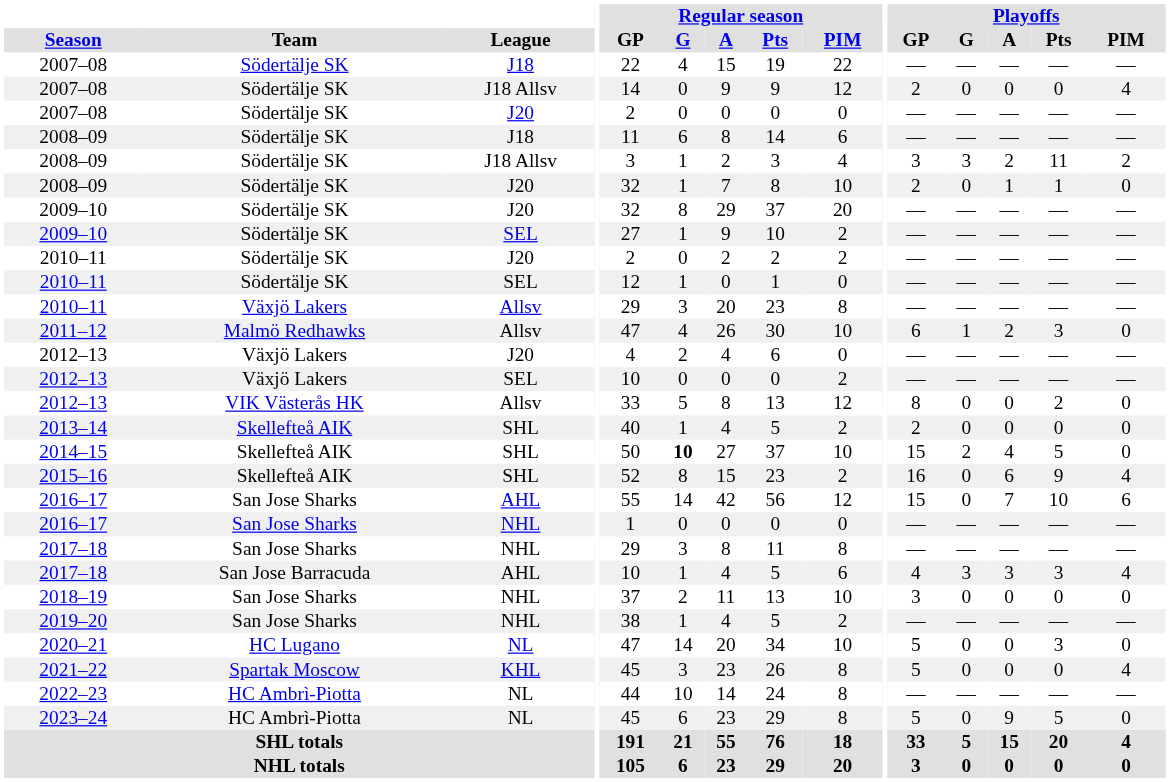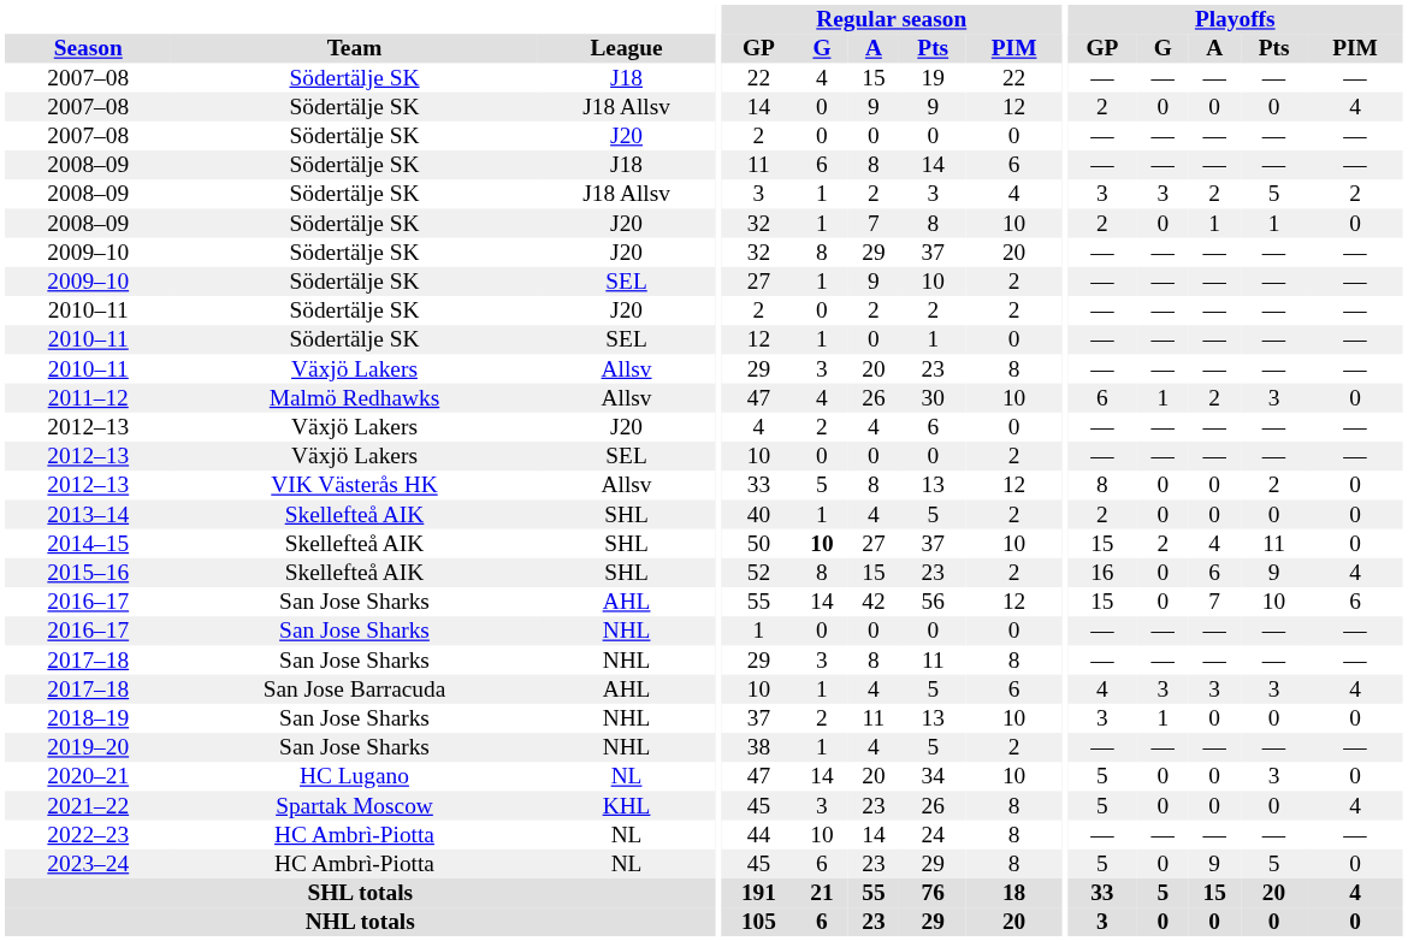2008–09 / J18 Allsv | Playoffs / Pts: 11 -> 5
2014–15 | Playoffs / Pts: 5 -> 11
2018–19 | Playoffs / G: 0 -> 1
